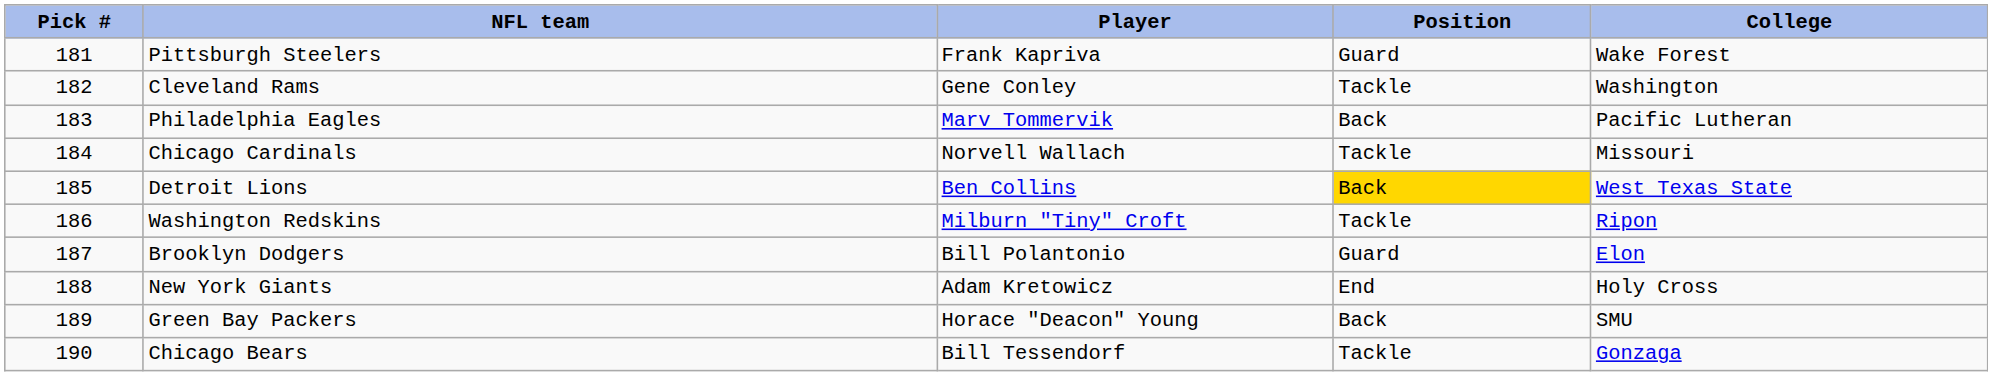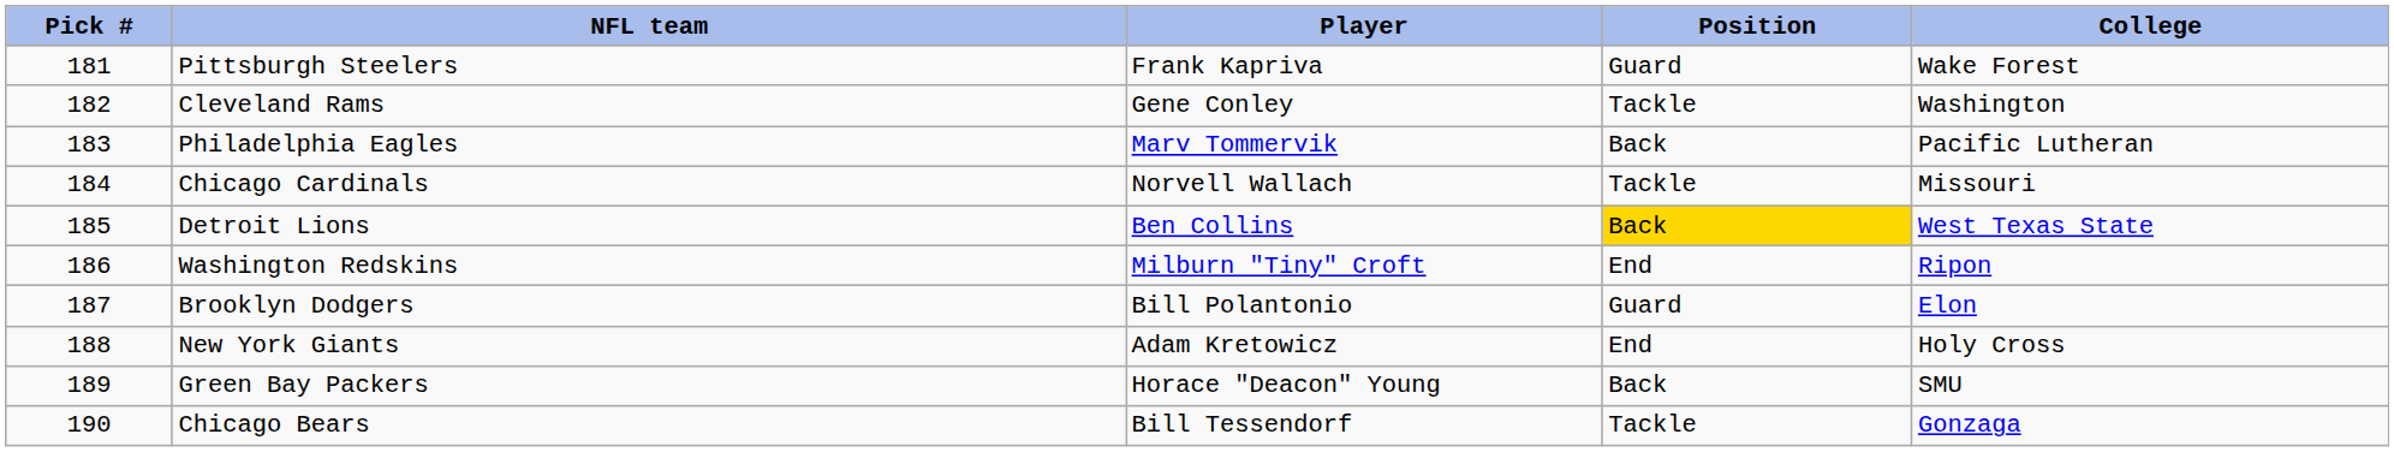Washington Redskins | Position: Tackle -> End
